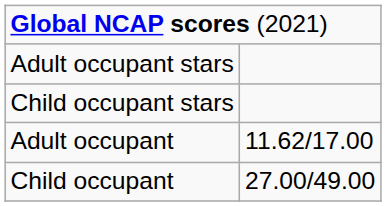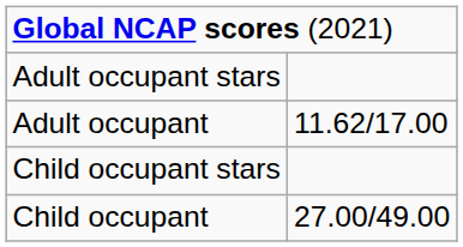rows swapped: Adult occupant <-> Child occupant stars
